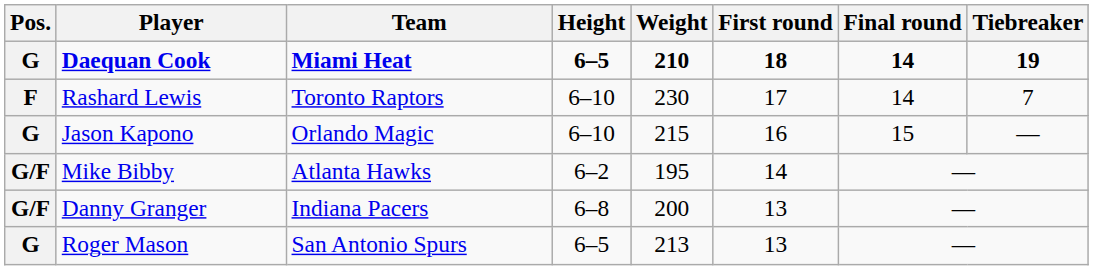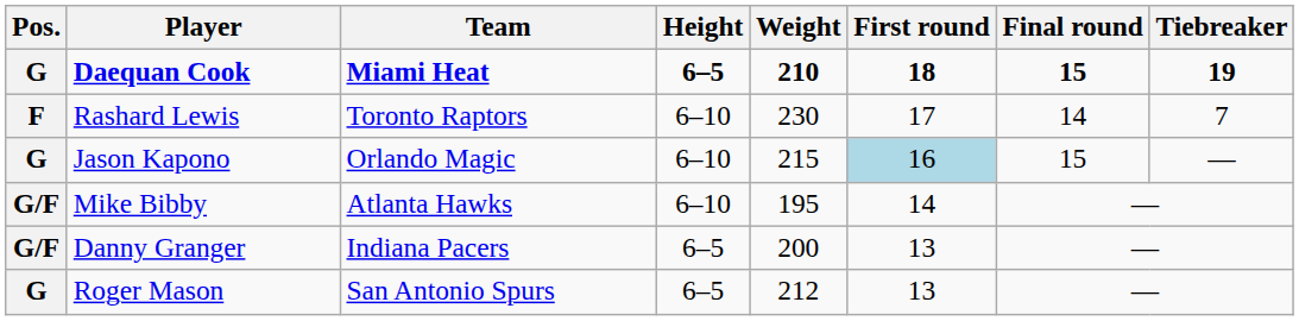Daequan Cook | Final round: 14 -> 15
Jason Kapono | First round: no background -> lightblue background
Mike Bibby | Height: 6–2 -> 6–10
Danny Granger | Height: 6–8 -> 6–5
Roger Mason | Weight: 213 -> 212
